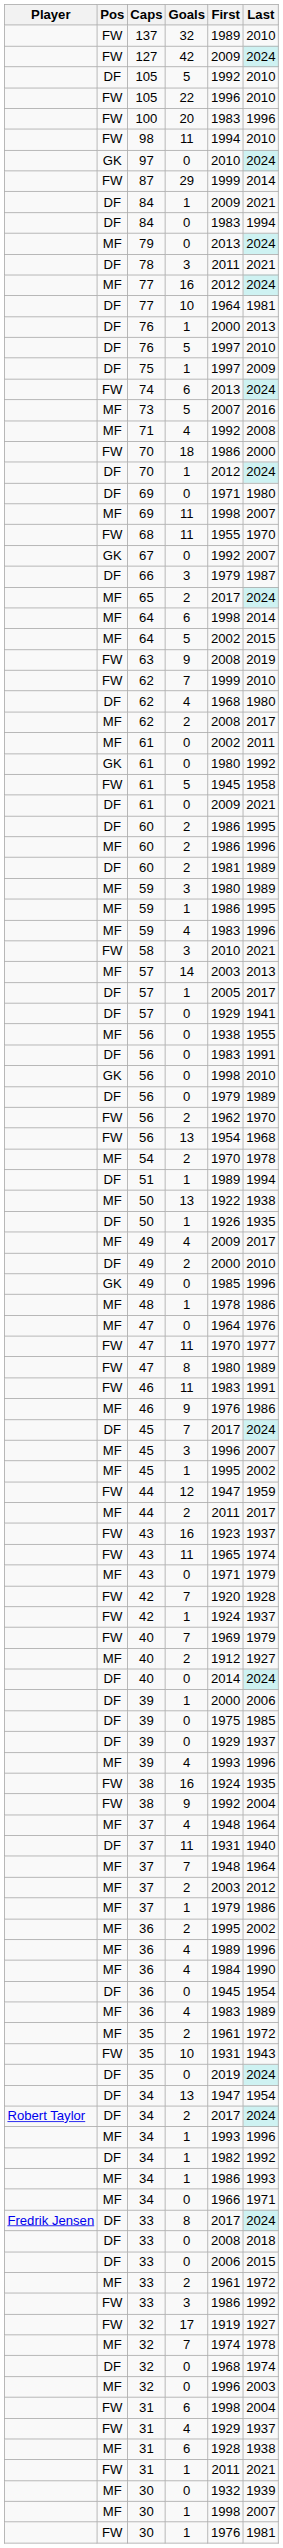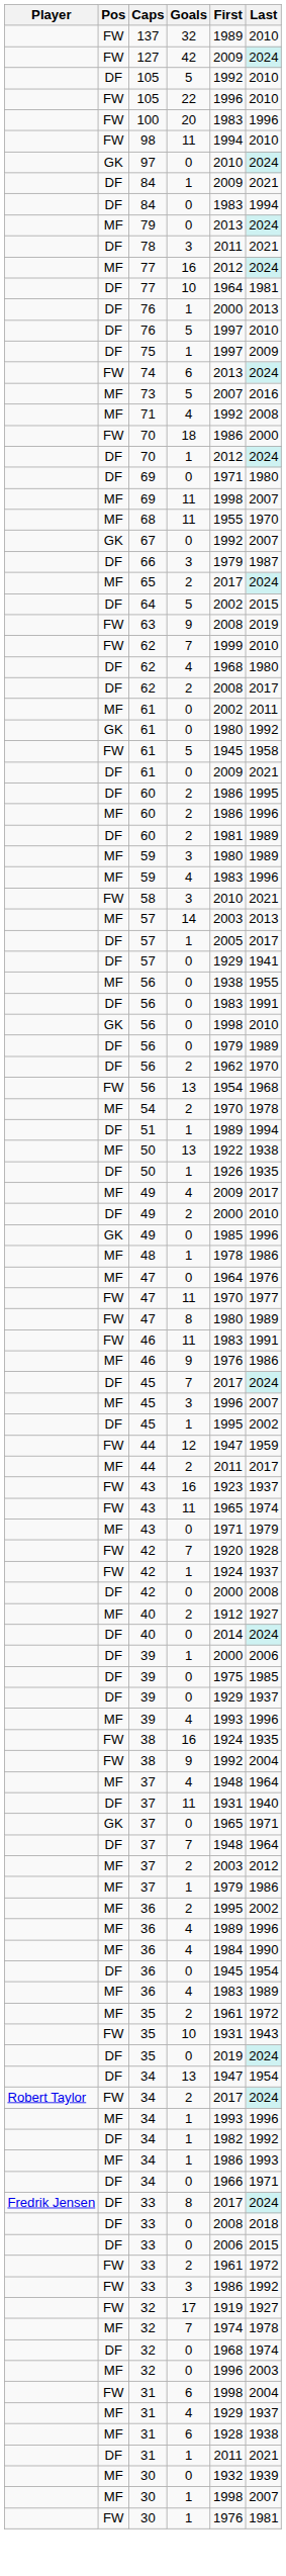- row: FW | 87 | 29 | 1999 | 2014
68 | Pos: FW -> MF
- row: MF | 64 | 6 | 1998 | 2014
64 / 5 | Pos: MF -> DF
62 / 2 | Pos: MF -> DF
- row: MF | 59 | 1 | 1986 | 1995
56 / 2 | Pos: FW -> DF
45 / 1 | Pos: MF -> DF
+ row: DF | 42 | 0 | 2000 | 2008
- row: FW | 40 | 7 | 1969 | 1979
+ row: GK | 37 | 0 | 1965 | 1971
37 / 7 | Pos: MF -> DF
34 / 2 | Pos: DF -> FW
34 / 0 | Pos: MF -> DF
33 / 2 | Pos: MF -> FW
31 / 4 | Pos: FW -> MF
31 / 1 | Pos: FW -> DF
